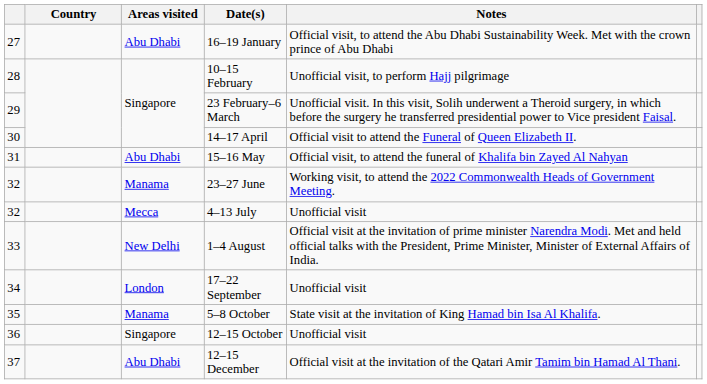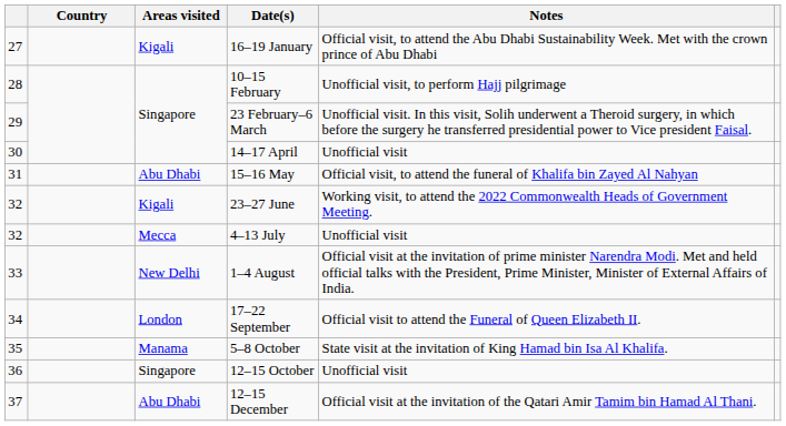16–19 January | Areas visited: Abu Dhabi -> Kigali
14–17 April | Notes: Official visit to attend the Funeral of Queen Elizabeth II. -> Unofficial visit
23–27 June | Areas visited: Manama -> Kigali
17–22 September | Notes: Unofficial visit -> Official visit to attend the Funeral of Queen Elizabeth II.
